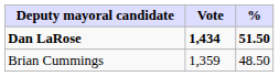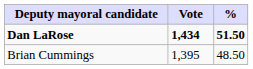Brian Cummings | Vote: 1,359 -> 1,395
